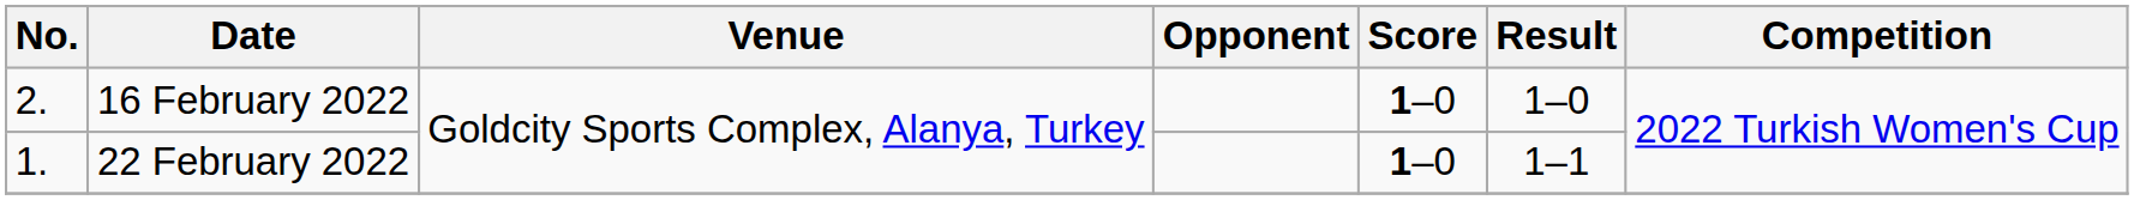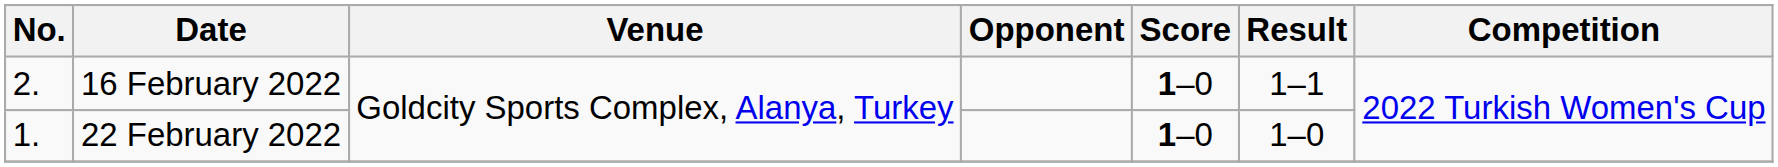16 February 2022 | Result: 1–0 -> 1–1
22 February 2022 | Result: 1–1 -> 1–0
